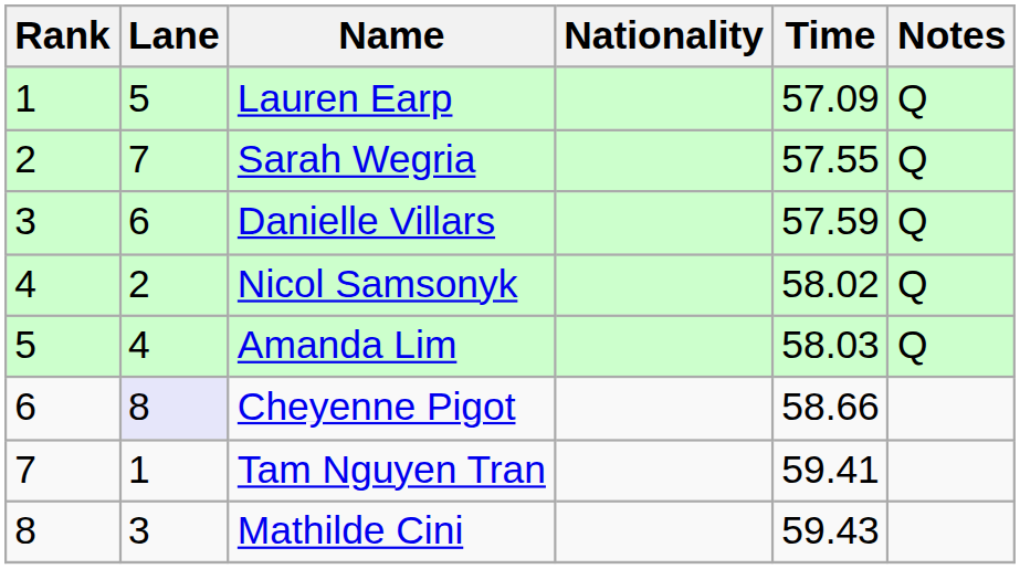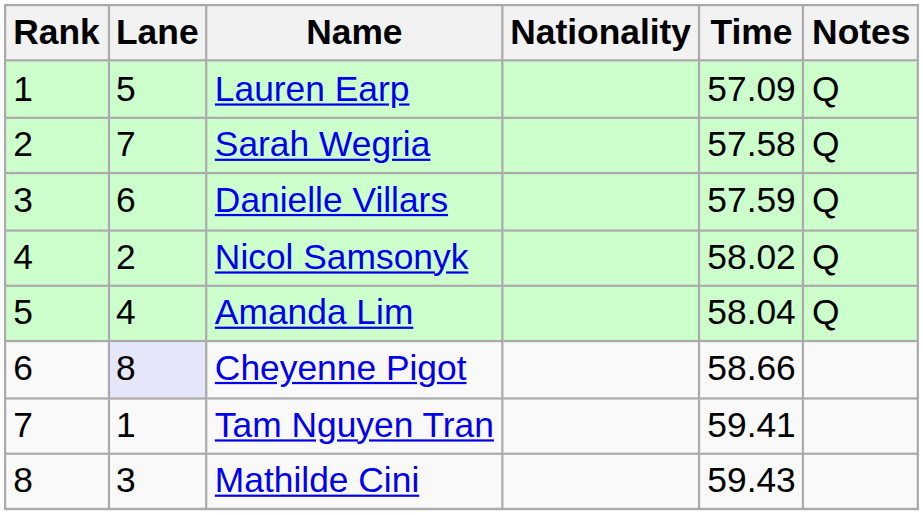Sarah Wegria | Time: 57.55 -> 57.58
Amanda Lim | Time: 58.03 -> 58.04
